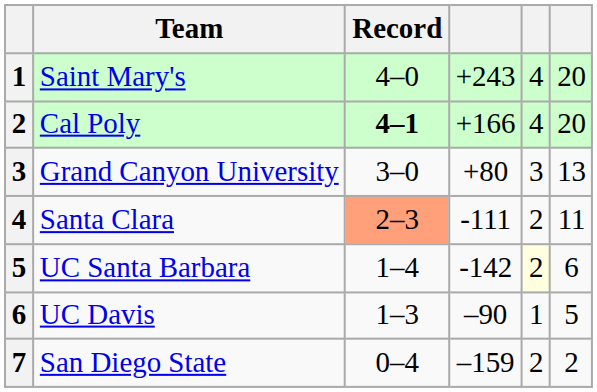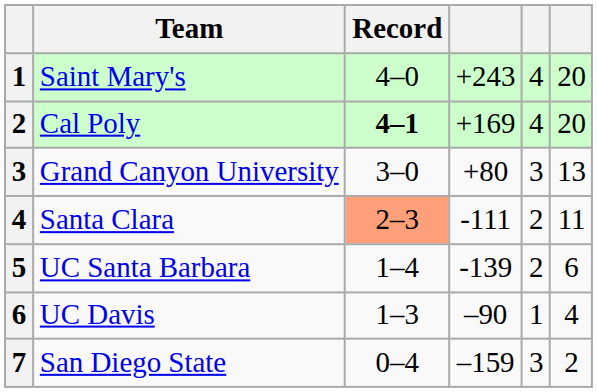Cal Poly | column 4: +166 -> +169
UC Santa Barbara | column 4: -142 -> -139
UC Santa Barbara | column 5: lightyellow background -> no background
UC Davis | column 6: 5 -> 4
San Diego State | column 5: 2 -> 3
